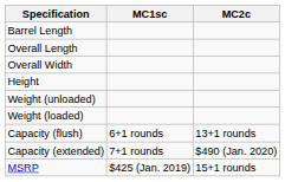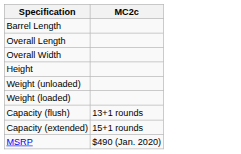- column: MC1sc | 6+1 rounds | 7+1 rounds | $425 (Jan. 2019)
Capacity (extended) | MC2c: $490 (Jan. 2020) -> 15+1 rounds
MSRP | MC2c: 15+1 rounds -> $490 (Jan. 2020)
